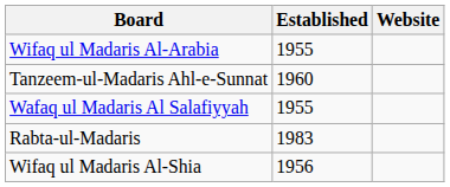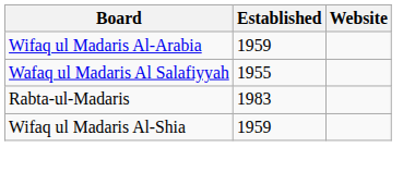Wifaq ul Madaris Al-Arabia | Established: 1955 -> 1959
- row: Tanzeem-ul-Madaris Ahl-e-Sunnat | 1960
Wifaq ul Madaris Al-Shia | Established: 1956 -> 1959
